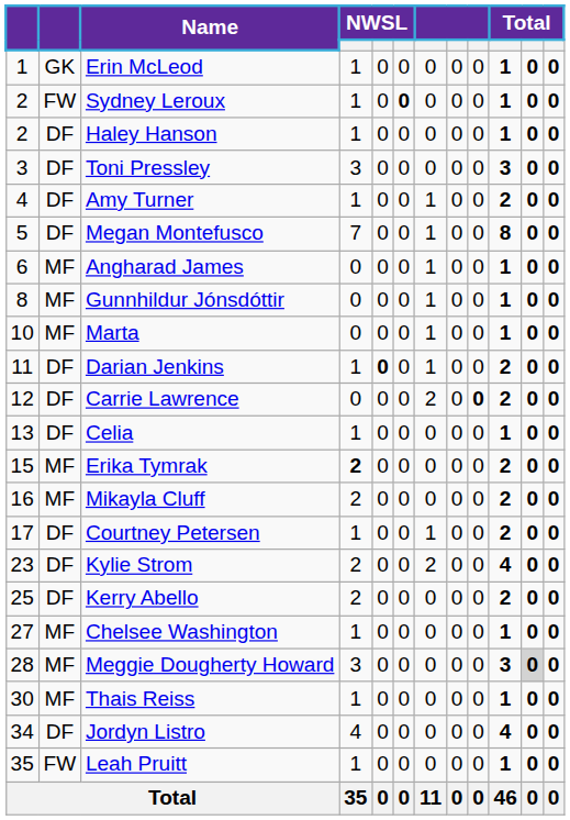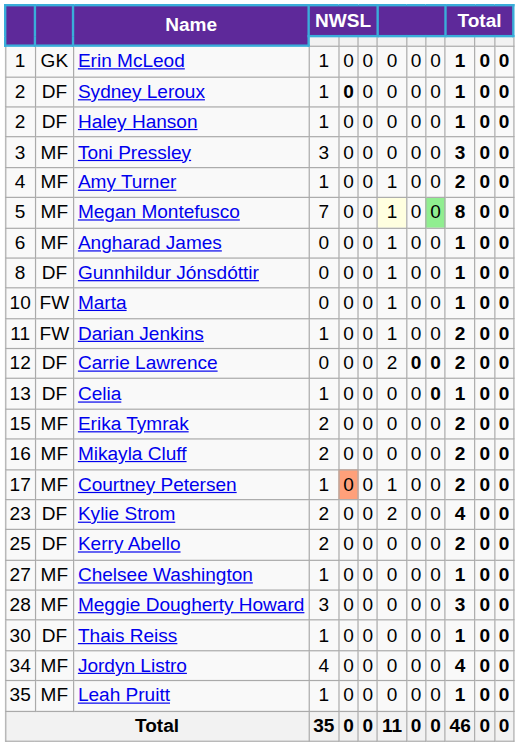Sydney Leroux | column 2: FW -> DF
Sydney Leroux | column 5: normal -> bold
Sydney Leroux | column 6: bold -> normal
Toni Pressley | column 2: DF -> MF
Amy Turner | column 2: DF -> MF
Megan Montefusco | column 2: DF -> MF
Megan Montefusco | column 7: no background -> lightyellow background
Megan Montefusco | column 9: no background -> lightgreen background
Gunnhildur Jónsdóttir | column 2: MF -> DF
Marta | column 2: MF -> FW
Darian Jenkins | column 2: DF -> FW
Darian Jenkins | column 5: bold -> normal
Carrie Lawrence | column 8: normal -> bold
Celia | column 9: normal -> bold
Erika Tymrak | column 4: bold -> normal
Courtney Petersen | column 2: DF -> MF
Courtney Petersen | column 5: no background -> lightsalmon background
Meggie Dougherty Howard | column 11: lightgrey background -> no background
Thais Reiss | column 2: MF -> DF
Jordyn Listro | column 2: DF -> MF
Leah Pruitt | column 2: FW -> MF
